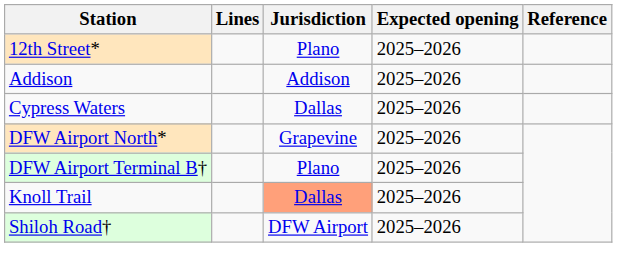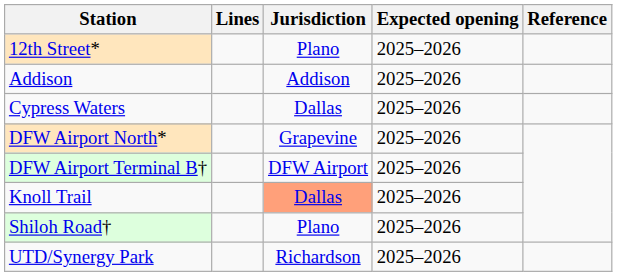DFW Airport Terminal B† | Jurisdiction: Plano -> DFW Airport
Shiloh Road† | Jurisdiction: DFW Airport -> Plano
+ row: UTD/Synergy Park | Richardson | 2025–2026
